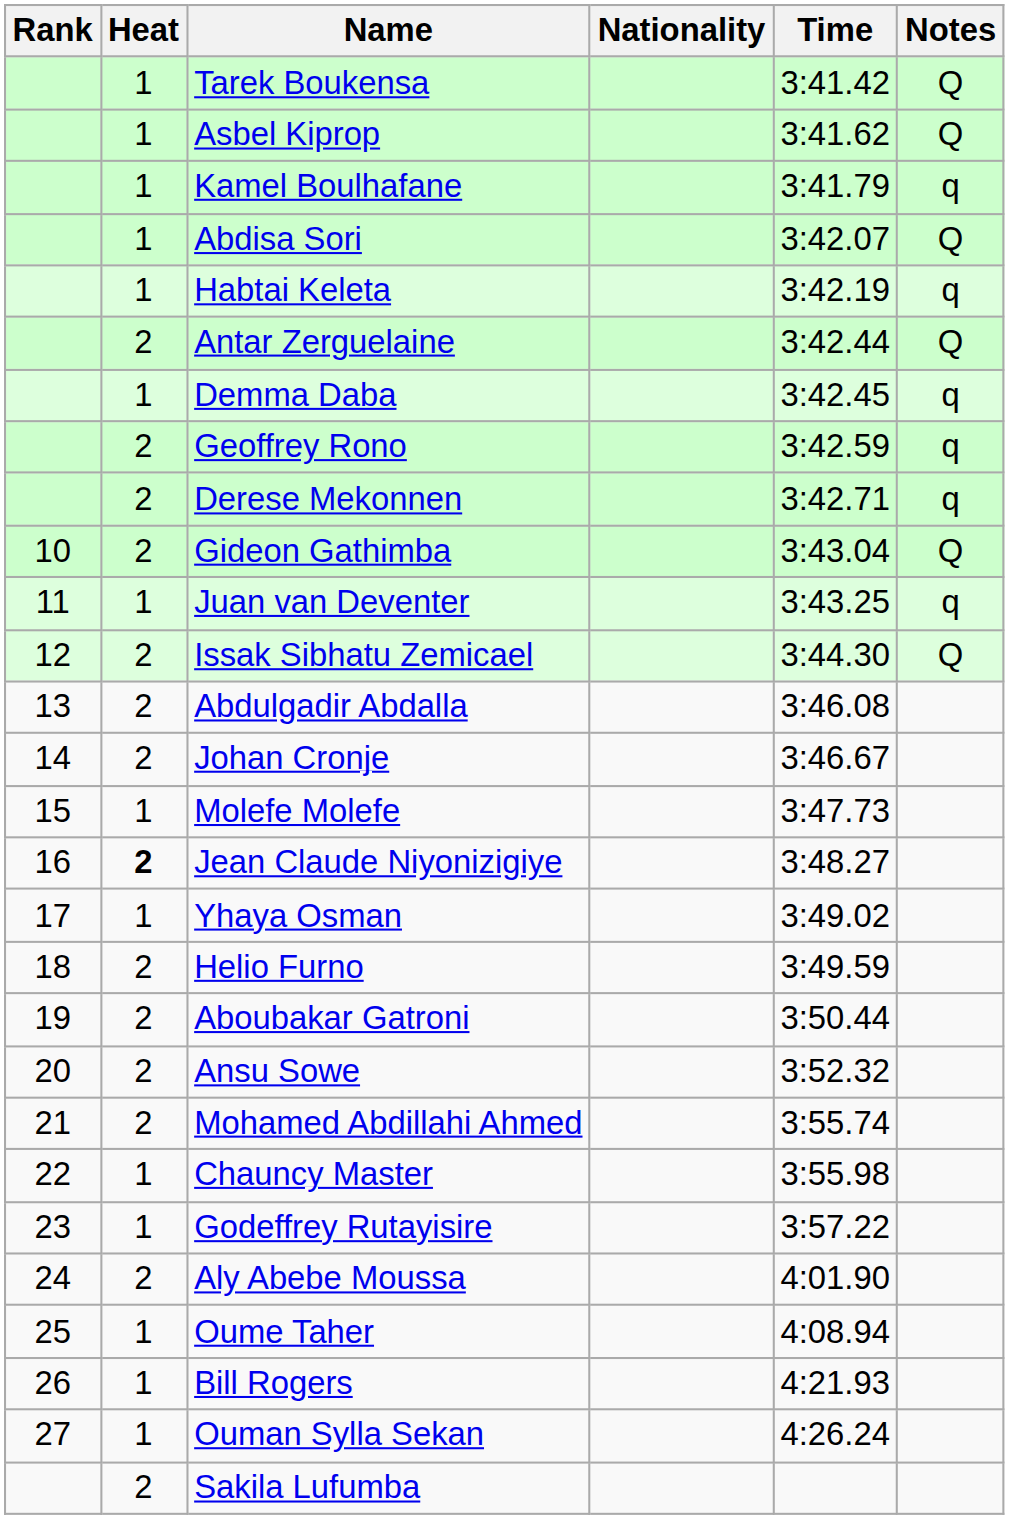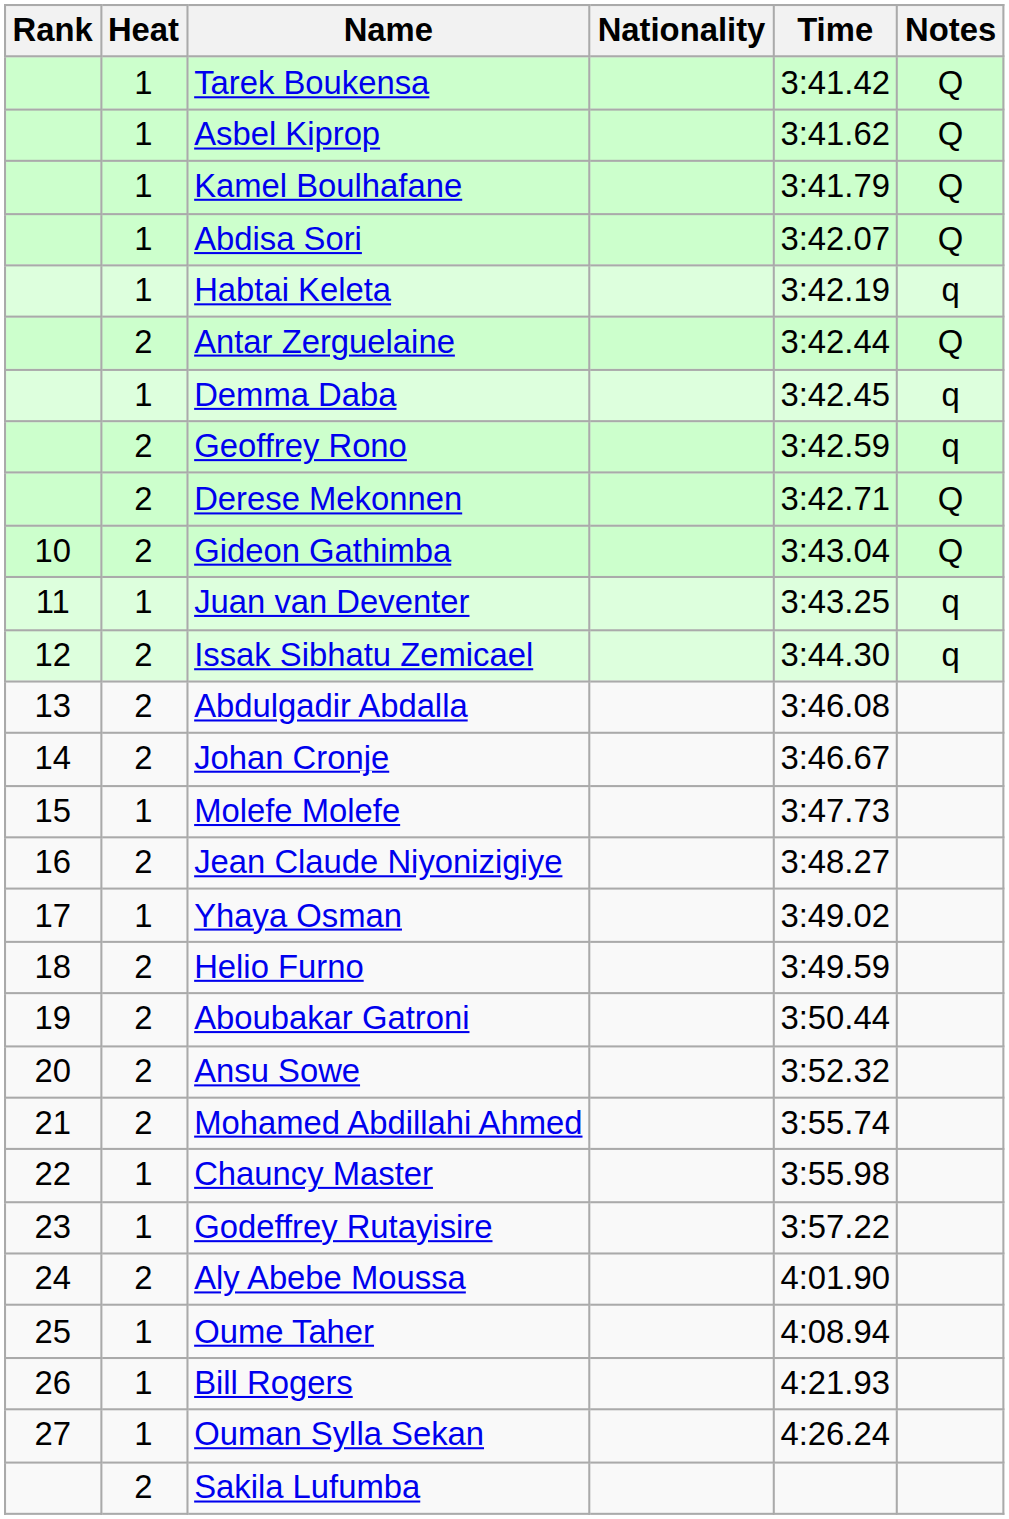Kamel Boulhafane | Notes: q -> Q
Derese Mekonnen | Notes: q -> Q
Issak Sibhatu Zemicael | Notes: Q -> q
Jean Claude Niyonizigiye | Heat: bold -> normal
